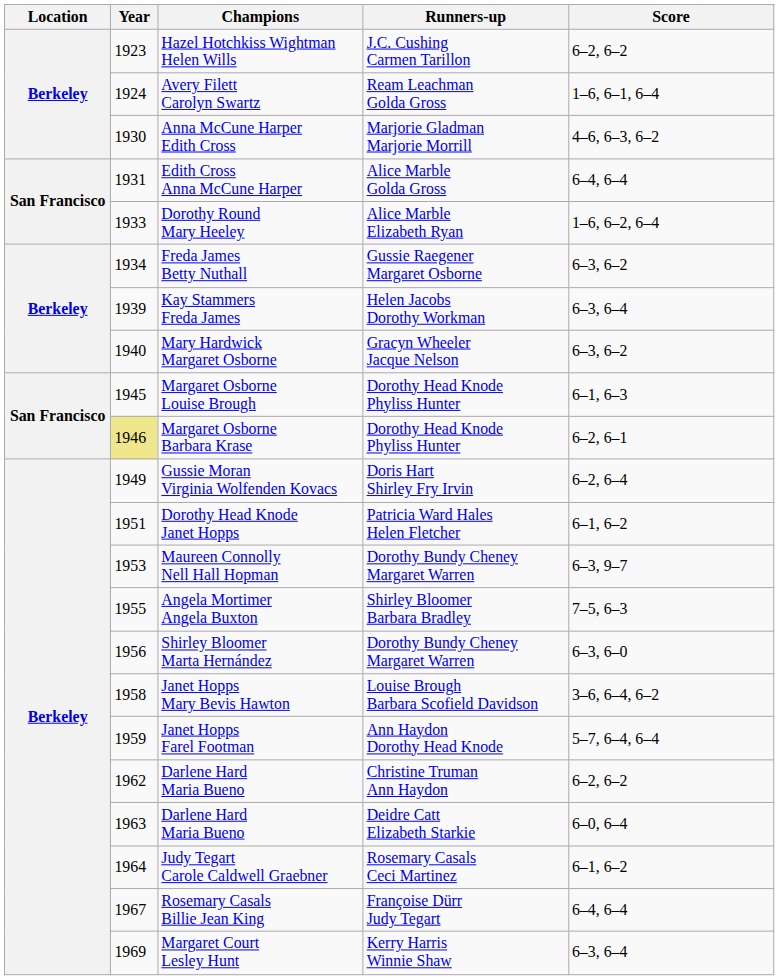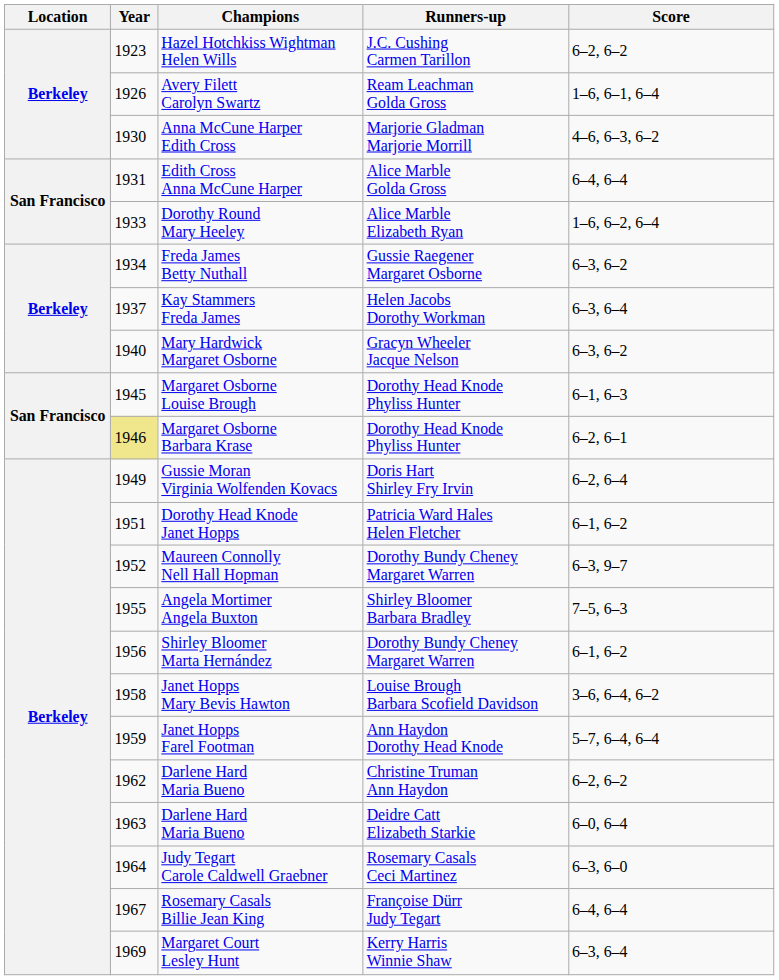Avery Filett Carolyn Swartz | Year: 1924 -> 1926
Kay Stammers Freda James | Year: 1939 -> 1937
Maureen Connolly Nell Hall Hopman | Year: 1953 -> 1952
Shirley Bloomer Marta Hernández | Score: 6–3, 6–0 -> 6–1, 6–2
Judy Tegart Carole Caldwell Graebner | Score: 6–1, 6–2 -> 6–3, 6–0
